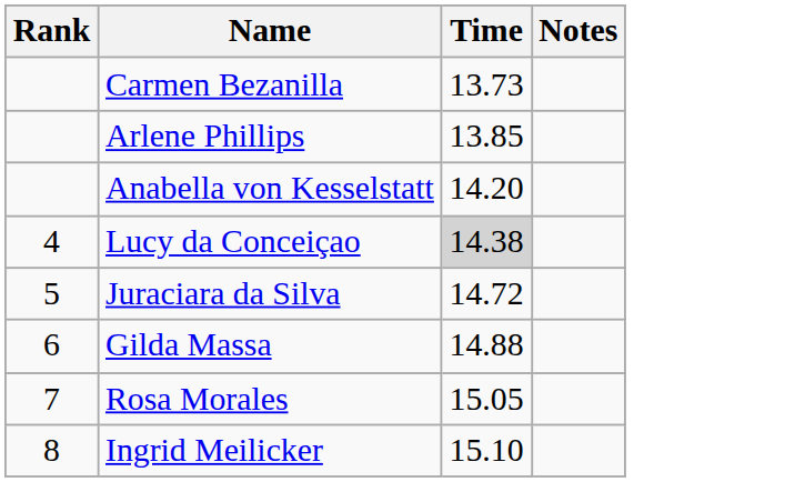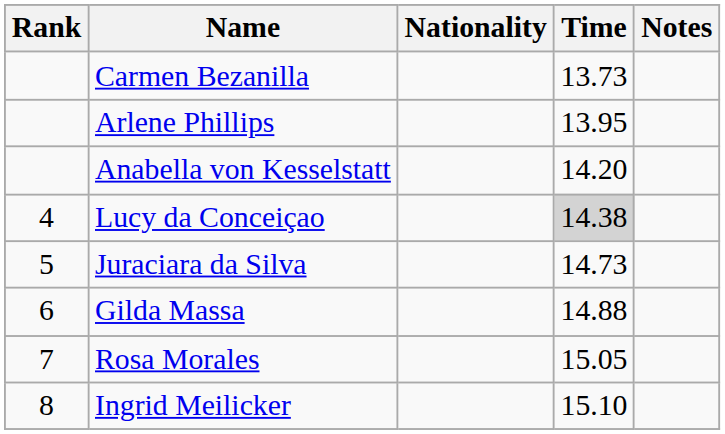+ column: Nationality
Arlene Phillips | Time: 13.85 -> 13.95
Juraciara da Silva | Time: 14.72 -> 14.73
